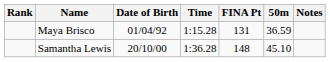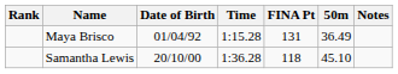Maya Brisco | 50m: 36.59 -> 36.49
Samantha Lewis | FINA Pt: 148 -> 118
